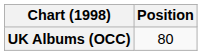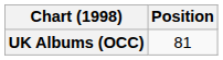UK Albums (OCC) | Position: 80 -> 81
